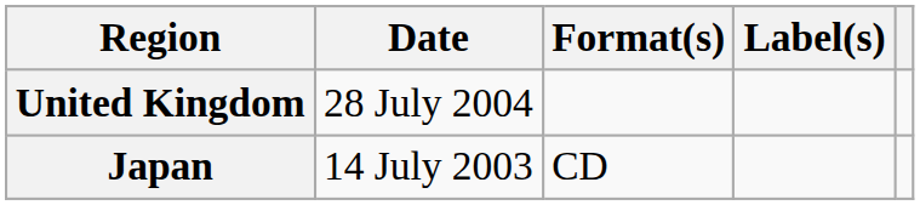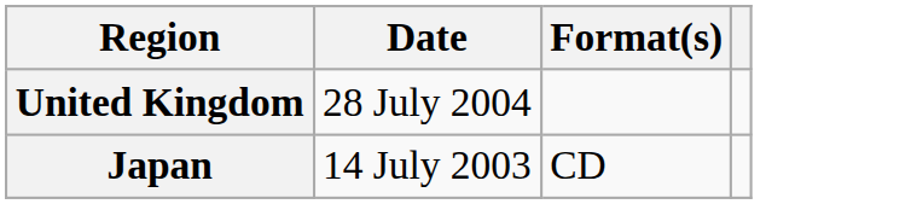- column: Label(s)
